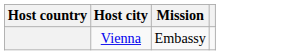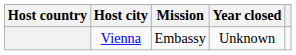+ column: Year closed | Unknown
